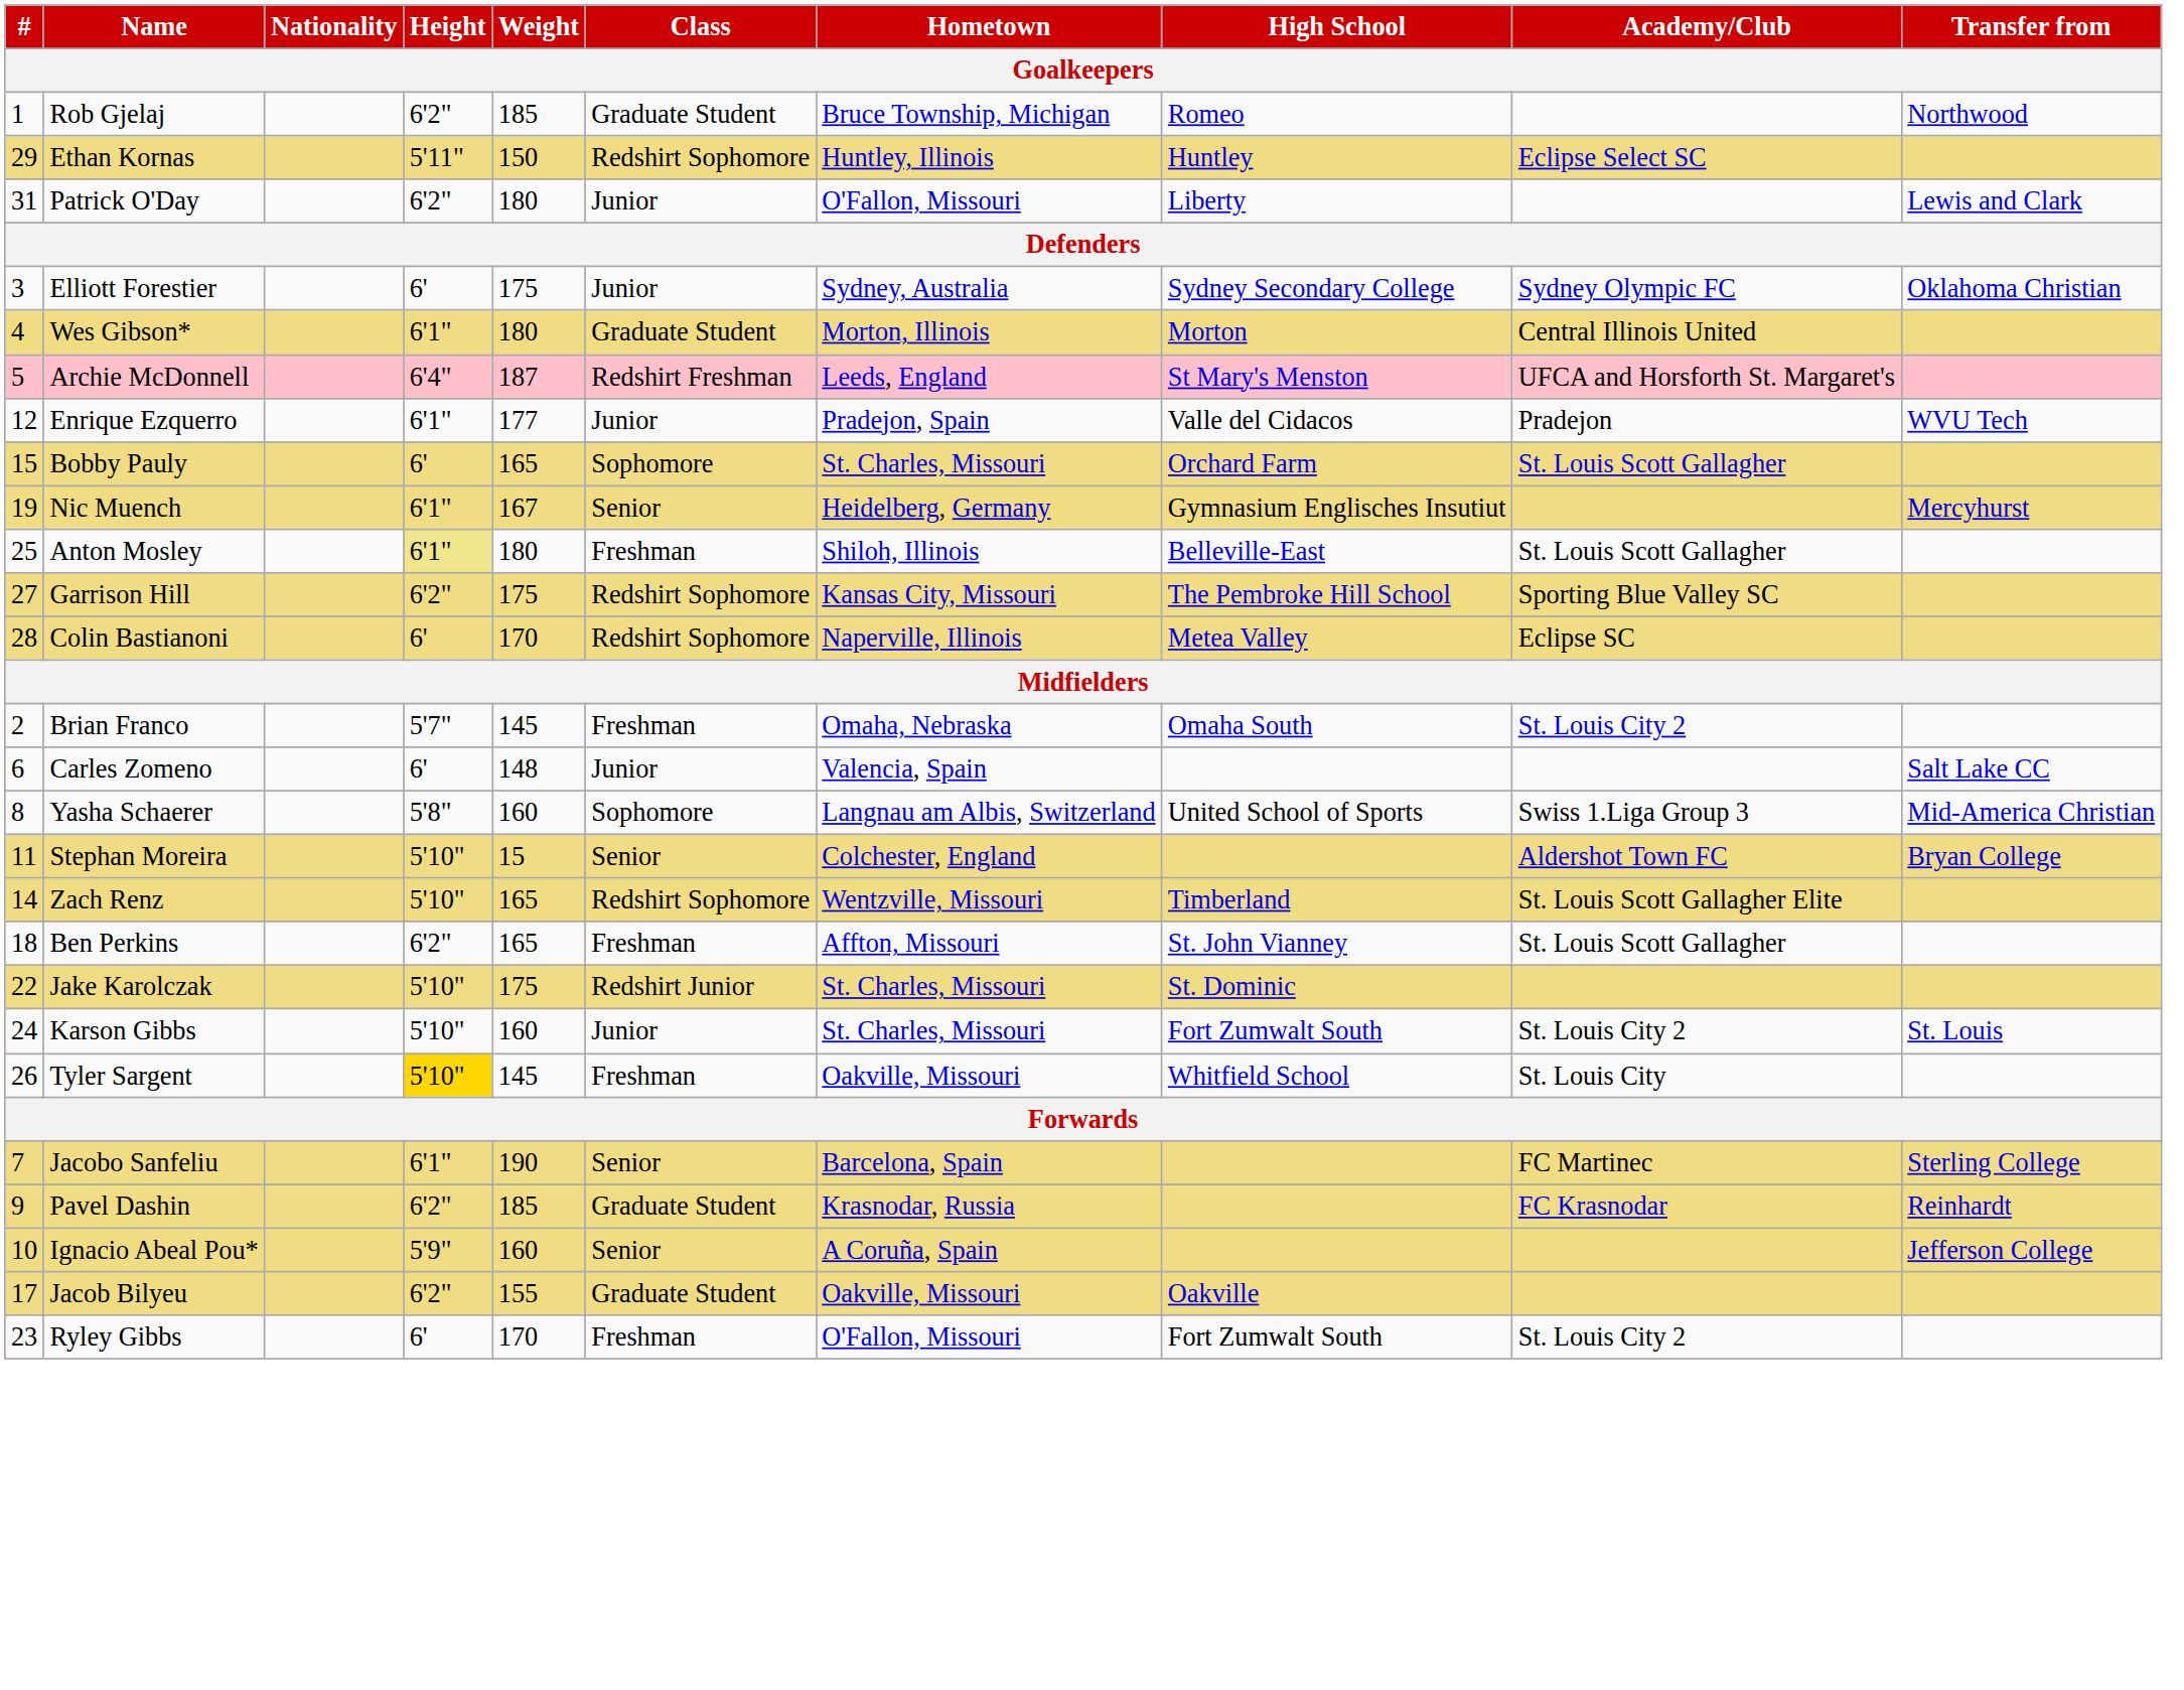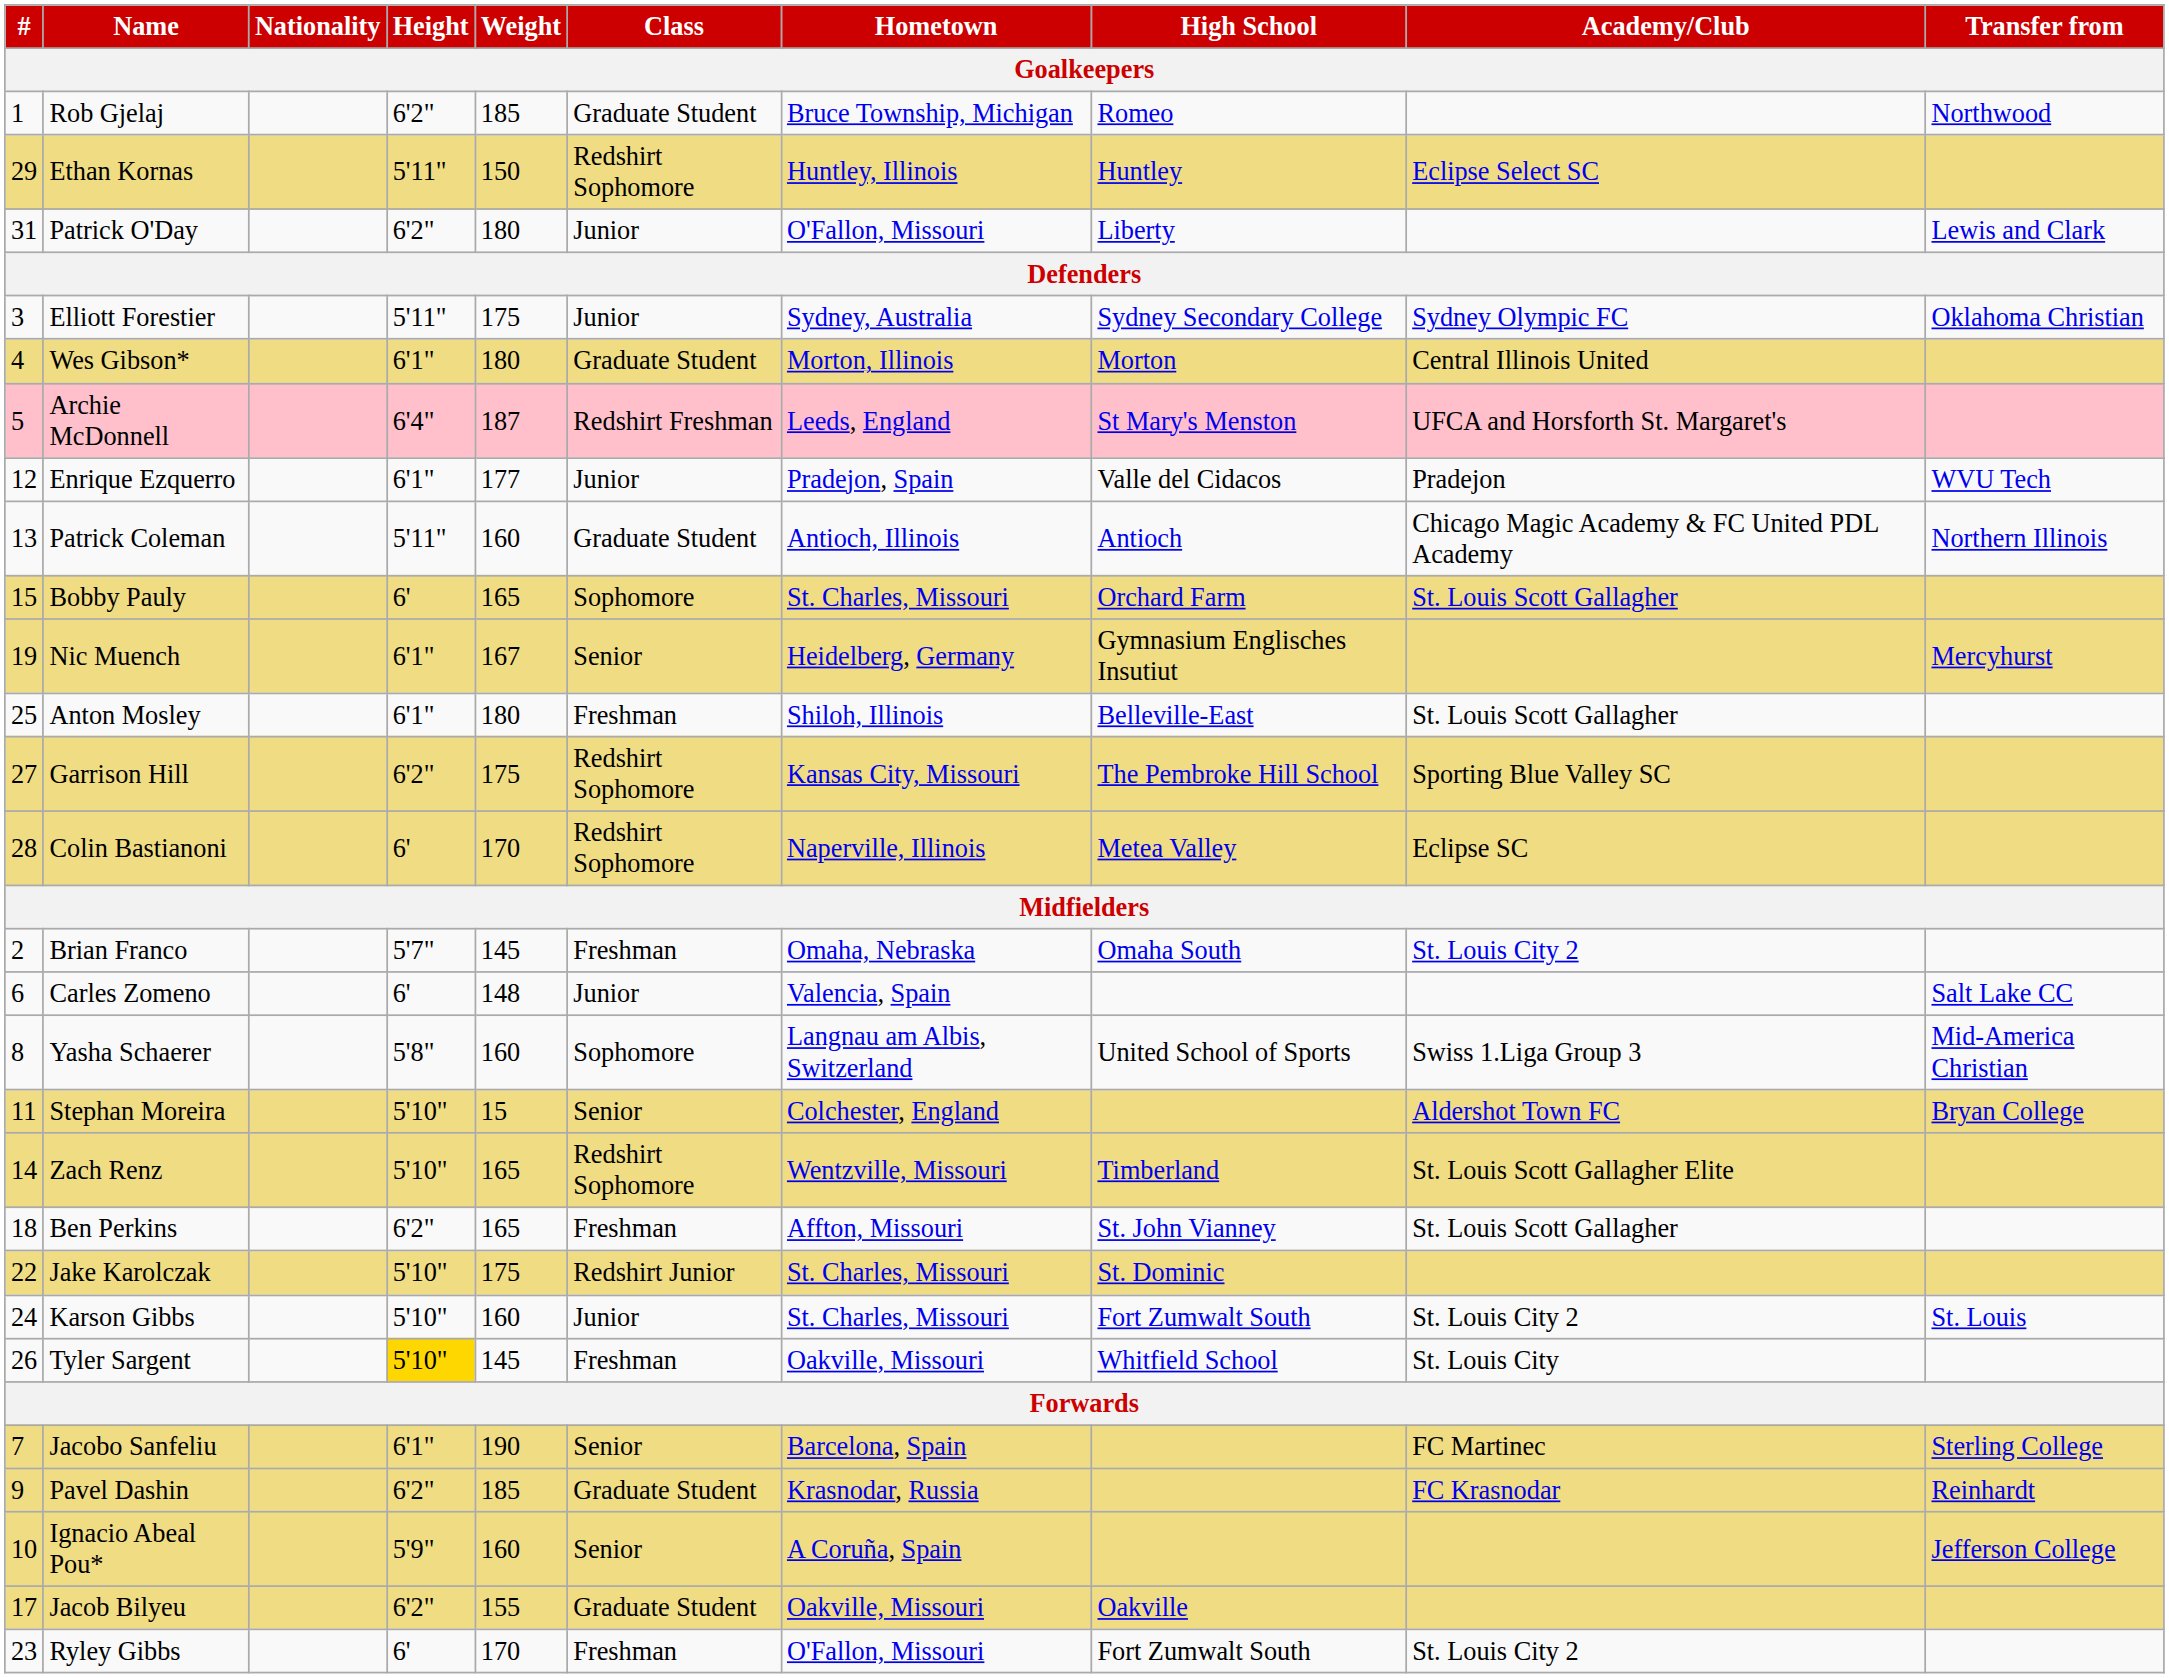Elliott Forestier | Height: 6' -> 5'11"
+ row: 13 | Patrick Coleman | 5'11" | 160 | Graduate Student | Antioch, Illinois | Antioch | Chicago Magic Academy & FC United PDL Academy | Northern Illinois
Anton Mosley | Height: khaki background -> no background
